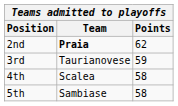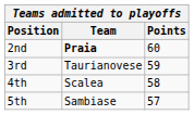2nd | Points: 62 -> 60
5th | Points: 58 -> 57
